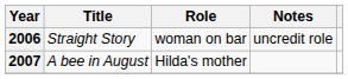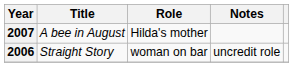rows swapped: 2006 <-> 2007
